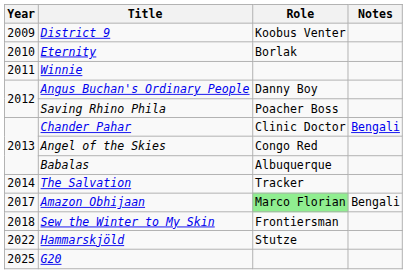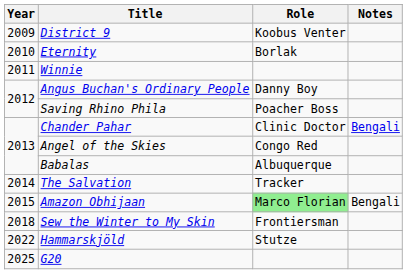Amazon Obhijaan | Year: 2017 -> 2015
